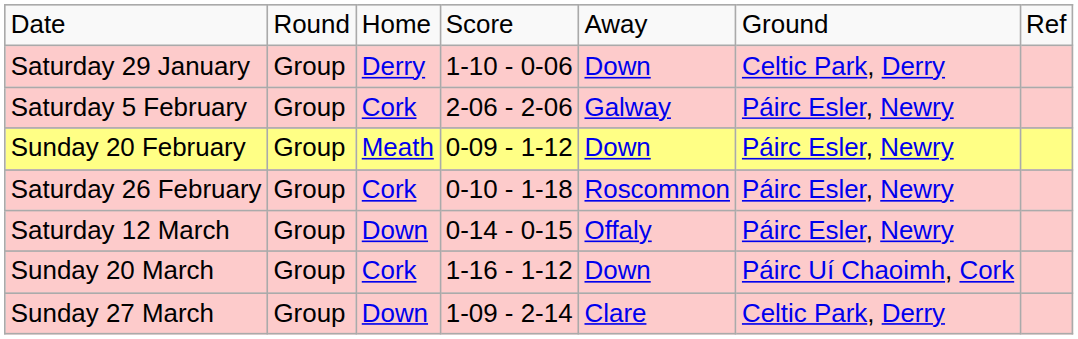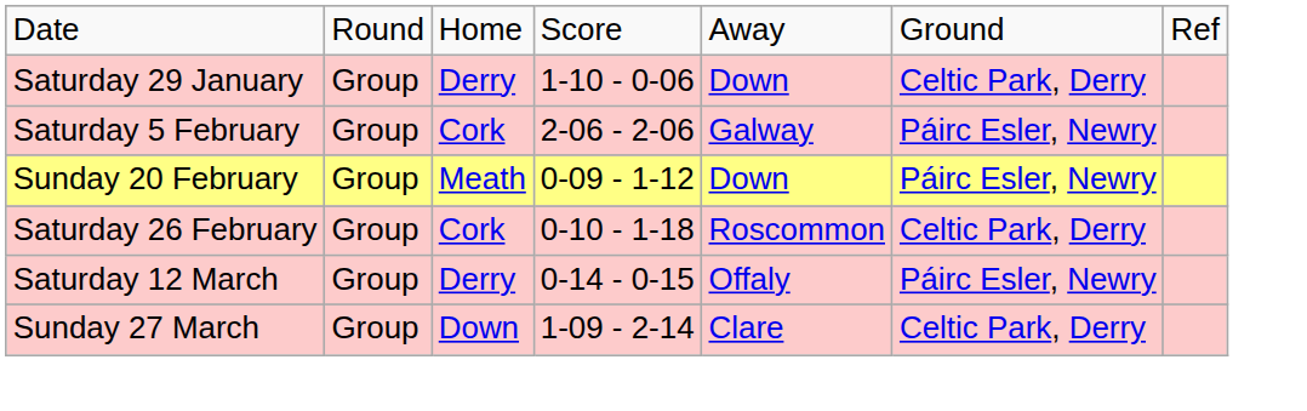Saturday 26 February | column 6: Páirc Esler, Newry -> Celtic Park, Derry
Saturday 12 March | column 3: Down -> Derry
- row: Sunday 20 March | Group | Cork | 1-16 - 1-12 | Down | Páirc Uí Chaoimh, Cork
